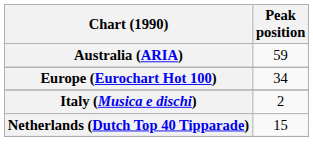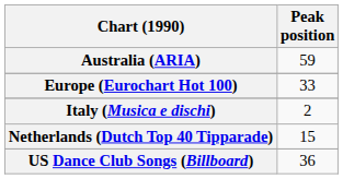Europe (Eurochart Hot 100) | Peak position: 34 -> 33
+ row: US Dance Club Songs (Billboard) | 36
